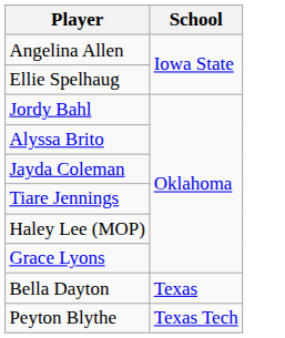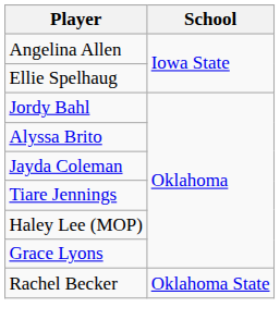+ row: Rachel Becker | Oklahoma State
- row: Bella Dayton | Texas
- row: Peyton Blythe | Texas Tech
